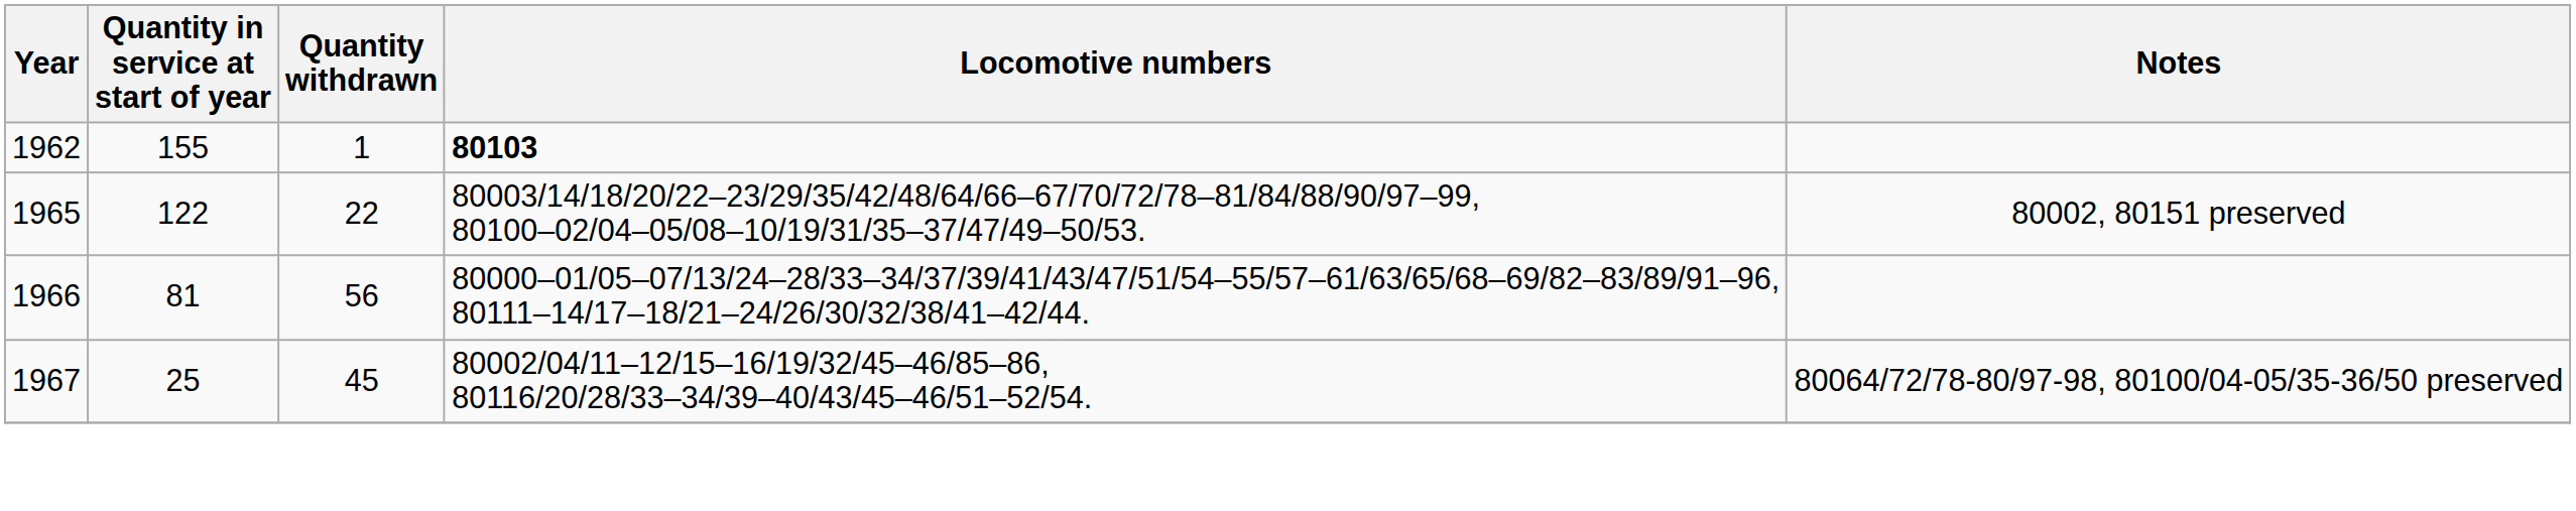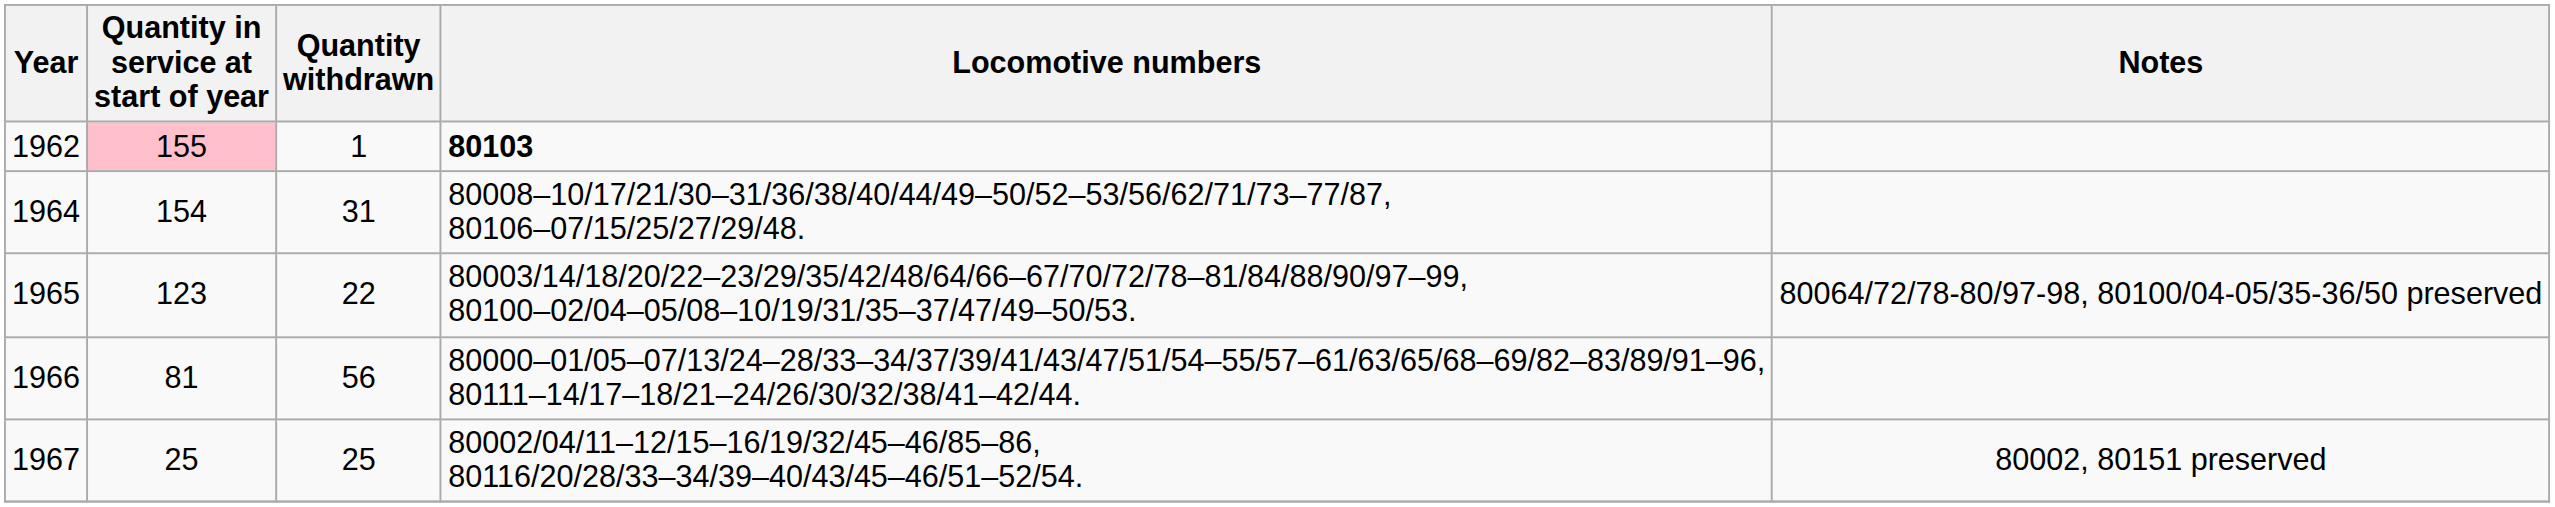1962 | Quantity in service at start of year: no background -> pink background
+ row: 1964 | 154 | 31 | 80008–10/17/21/30–31/36/38/40/44/49–50/52–53/56/62/71/73–77/87, 80106–07/15/25/27/29/48.
1965 | Quantity in service at start of year: 122 -> 123
1965 | Notes: 80002, 80151 preserved -> 80064/72/78-80/97-98, 80100/04-05/35-36/50 preserved
1967 | Quantity withdrawn: 45 -> 25
1967 | Notes: 80064/72/78-80/97-98, 80100/04-05/35-36/50 preserved -> 80002, 80151 preserved
